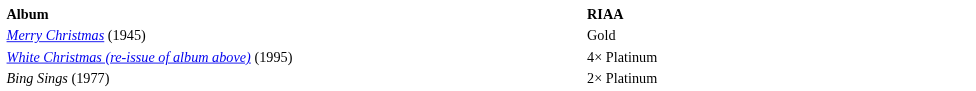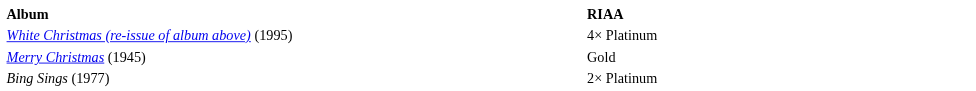rows swapped: Merry Christmas (1945) <-> White Christmas (re-issue of album above) (1995)
